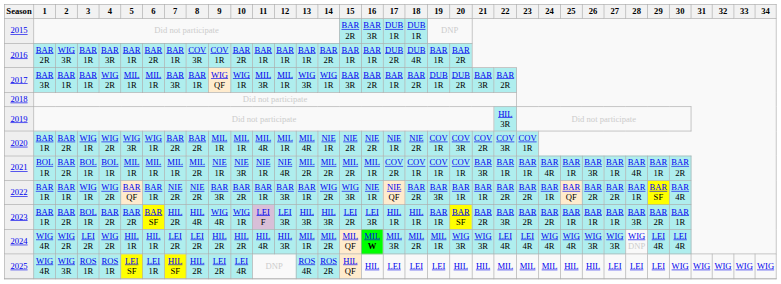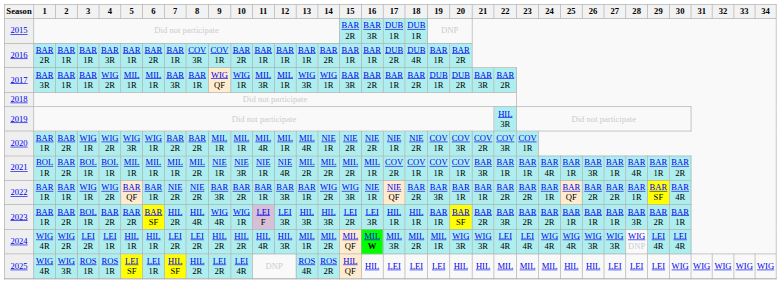2016 | 2: WIG 3R -> BAR 1R
2024 | 4: WIG 2R -> LEI 1R
